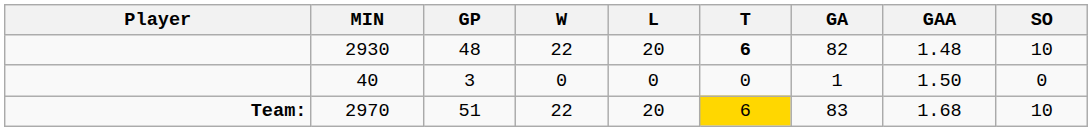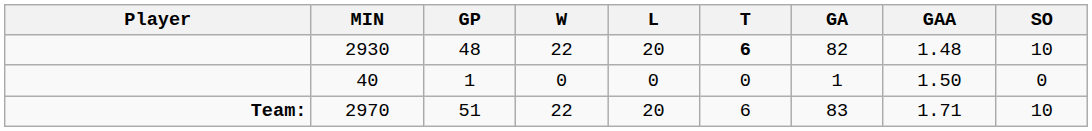40 | GP: 3 -> 1
2970 | T: gold background -> no background
2970 | GAA: 1.68 -> 1.71
